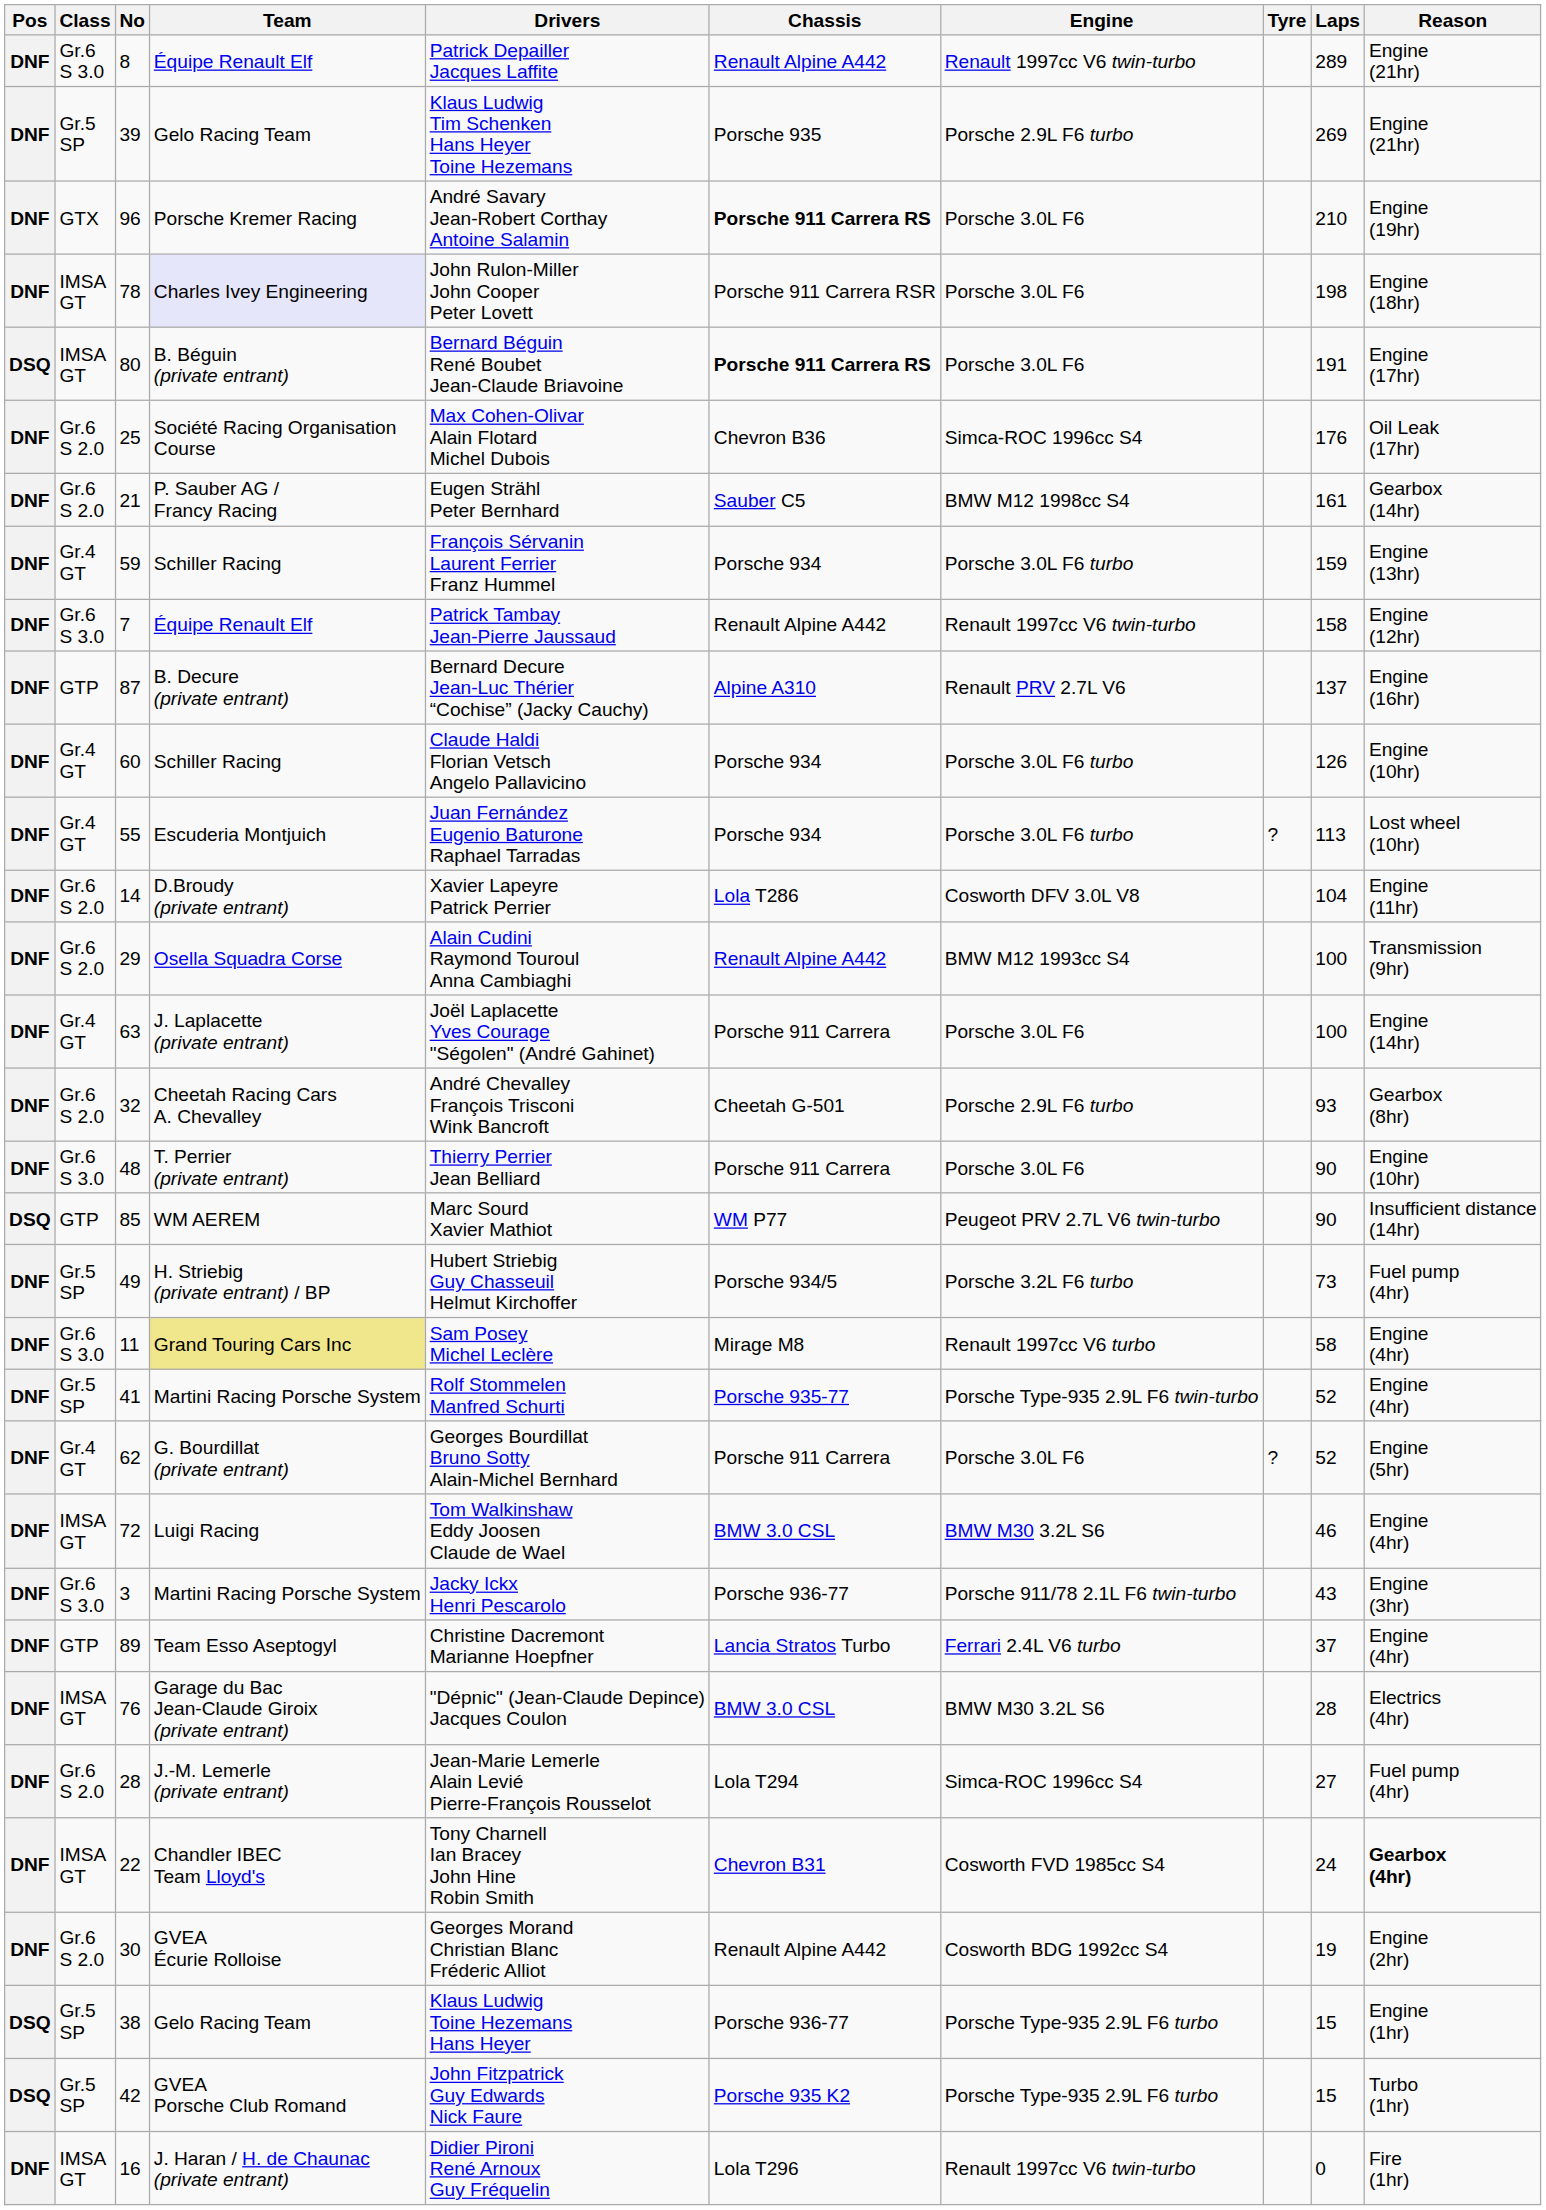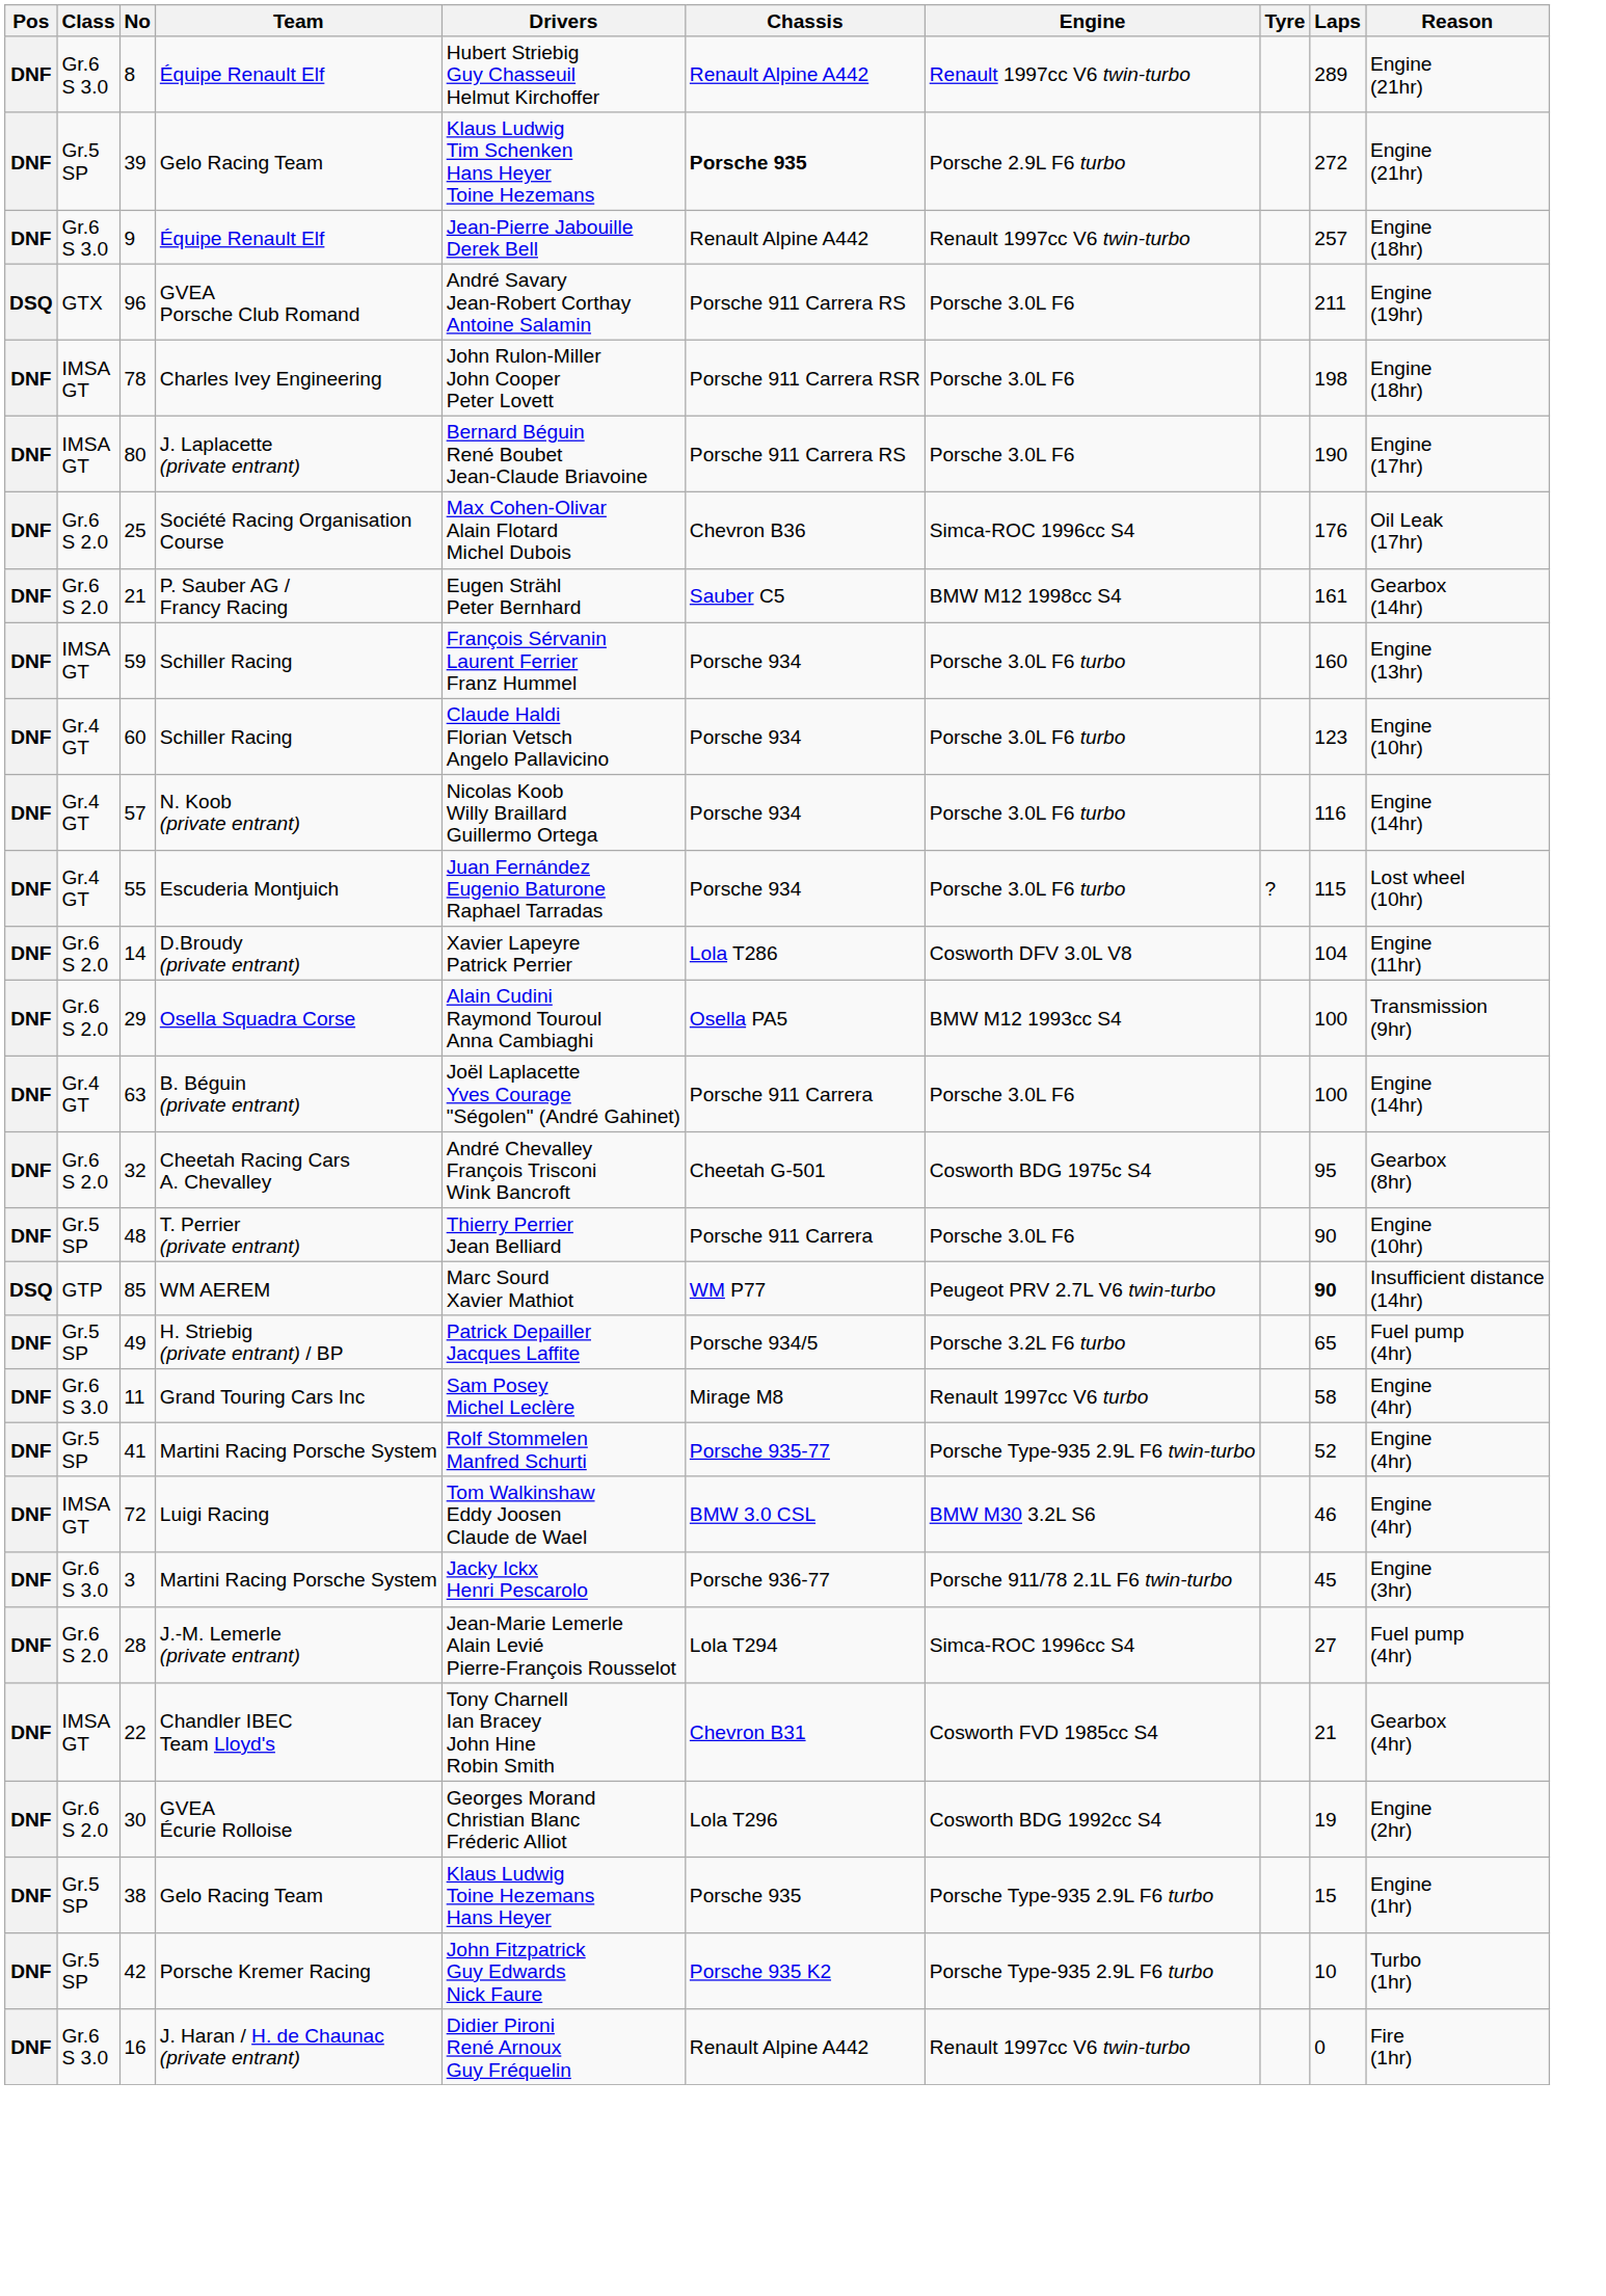8 | Drivers: Patrick Depailler Jacques Laffite -> Hubert Striebig Guy Chasseuil Helmut Kirchoffer
39 | Chassis: normal -> bold
39 | Laps: 269 -> 272
+ row: DNF | Gr.6 S 3.0 | 9 | Équipe Renault Elf | Jean-Pierre Jabouille Derek Bell | Renault Alpine A442 | Renault 1997cc V6 twin-turbo | 257 | Engine (18hr)
96 | Pos: DNF -> DSQ
96 | Team: Porsche Kremer Racing -> GVEA Porsche Club Romand
96 | Chassis: bold -> normal
96 | Laps: 210 -> 211
78 | Team: lavender background -> no background
80 | Pos: DSQ -> DNF
80 | Team: B. Béguin (private entrant) -> J. Laplacette (private entrant)
80 | Chassis: bold -> normal
80 | Laps: 191 -> 190
59 | Class: Gr.4 GT -> IMSA GT
59 | Laps: 159 -> 160
- row: DNF | Gr.6 S 3.0 | 7 | Équipe Renault Elf | Patrick Tambay Jean-Pierre Jaussaud | Renault Alpine A442 | Renault 1997cc V6 twin-turbo | 158 | Engine (12hr)
- row: DNF | GTP | 87 | B. Decure (private entrant) | Bernard Decure Jean-Luc Thérier “Cochise” (Jacky Cauchy) | Alpine A310 | Renault PRV 2.7L V6 | 137 | Engine (16hr)
60 | Laps: 126 -> 123
+ row: DNF | Gr.4 GT | 57 | N. Koob (private entrant) | Nicolas Koob Willy Braillard Guillermo Ortega | Porsche 934 | Porsche 3.0L F6 turbo | 116 | Engine (14hr)
55 | Laps: 113 -> 115
29 | Chassis: Renault Alpine A442 -> Osella PA5
63 | Team: J. Laplacette (private entrant) -> B. Béguin (private entrant)
32 | Engine: Porsche 2.9L F6 turbo -> Cosworth BDG 1975c S4
32 | Laps: 93 -> 95
48 | Class: Gr.6 S 3.0 -> Gr.5 SP
85 | Laps: normal -> bold
49 | Drivers: Hubert Striebig Guy Chasseuil Helmut Kirchoffer -> Patrick Depailler Jacques Laffite
49 | Laps: 73 -> 65
11 | Team: khaki background -> no background
- row: DNF | Gr.4 GT | 62 | G. Bourdillat (private entrant) | Georges Bourdillat Bruno Sotty Alain-Michel Bernhard | Porsche 911 Carrera | Porsche 3.0L F6 | ? | 52 | Engine (5hr)
3 | Laps: 43 -> 45
- row: DNF | GTP | 89 | Team Esso Aseptogyl | Christine Dacremont Marianne Hoepfner | Lancia Stratos Turbo | Ferrari 2.4L V6 turbo | 37 | Engine (4hr)
- row: DNF | IMSA GT | 76 | Garage du Bac Jean-Claude Giroix (private entrant) | "Dépnic" (Jean-Claude Depince) Jacques Coulon | BMW 3.0 CSL | BMW M30 3.2L S6 | 28 | Electrics (4hr)
22 | Laps: 24 -> 21
22 | Reason: bold -> normal
30 | Chassis: Renault Alpine A442 -> Lola T296
38 | Pos: DSQ -> DNF
38 | Chassis: Porsche 936-77 -> Porsche 935
42 | Pos: DSQ -> DNF
42 | Team: GVEA Porsche Club Romand -> Porsche Kremer Racing
42 | Laps: 15 -> 10
16 | Class: IMSA GT -> Gr.6 S 3.0
16 | Chassis: Lola T296 -> Renault Alpine A442
